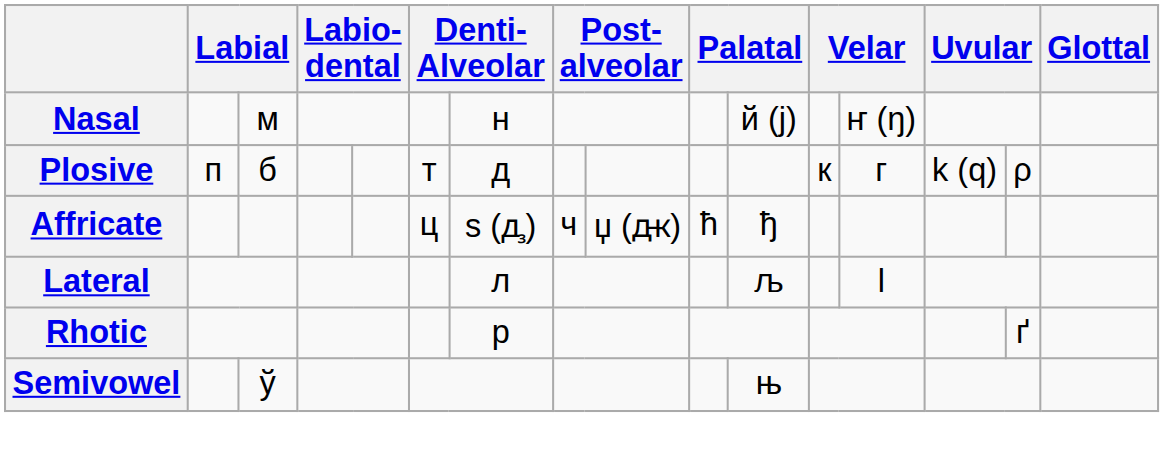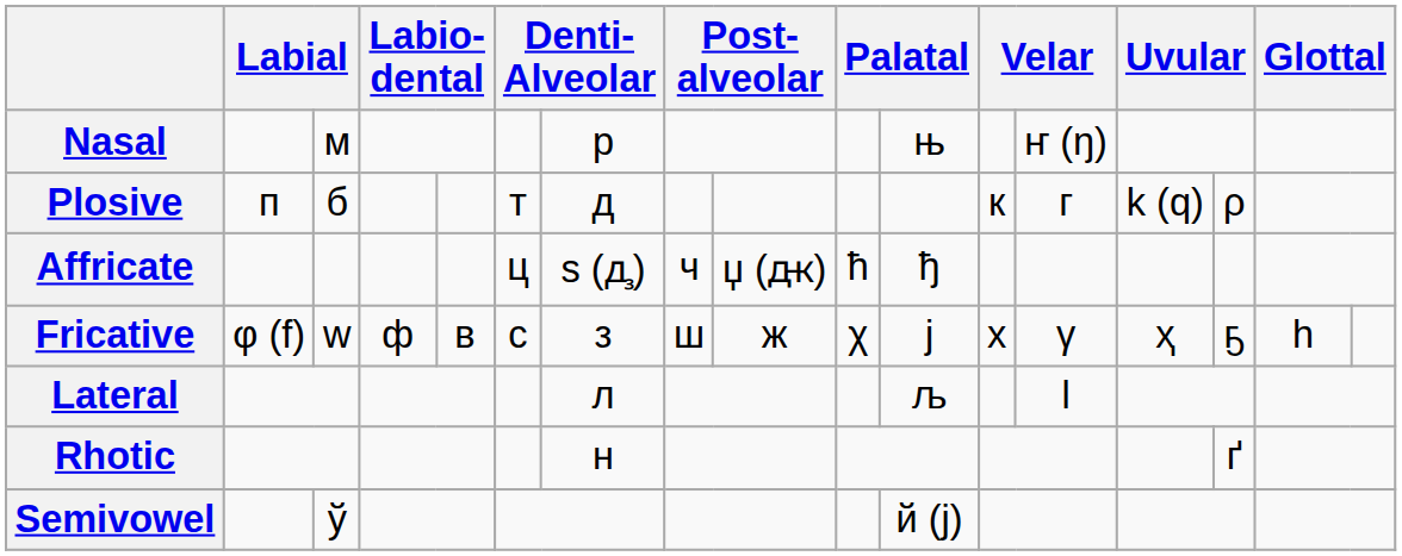Nasal | column 7: н -> р
Nasal | column 11: й (j) -> њ
+ row: Fricative | φ (f) | w | ф | в | с | з | ш | ж | χ | j | х | γ | ҳ | ҕ | һ
Rhotic | column 7: р -> н
Semivowel | column 11: њ -> й (j)
